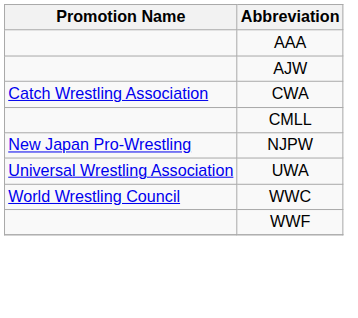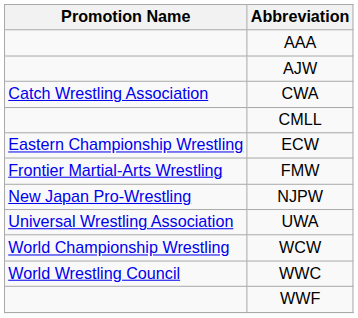+ row: Eastern Championship Wrestling | ECW
+ row: Frontier Martial-Arts Wrestling | FMW
+ row: World Championship Wrestling | WCW
